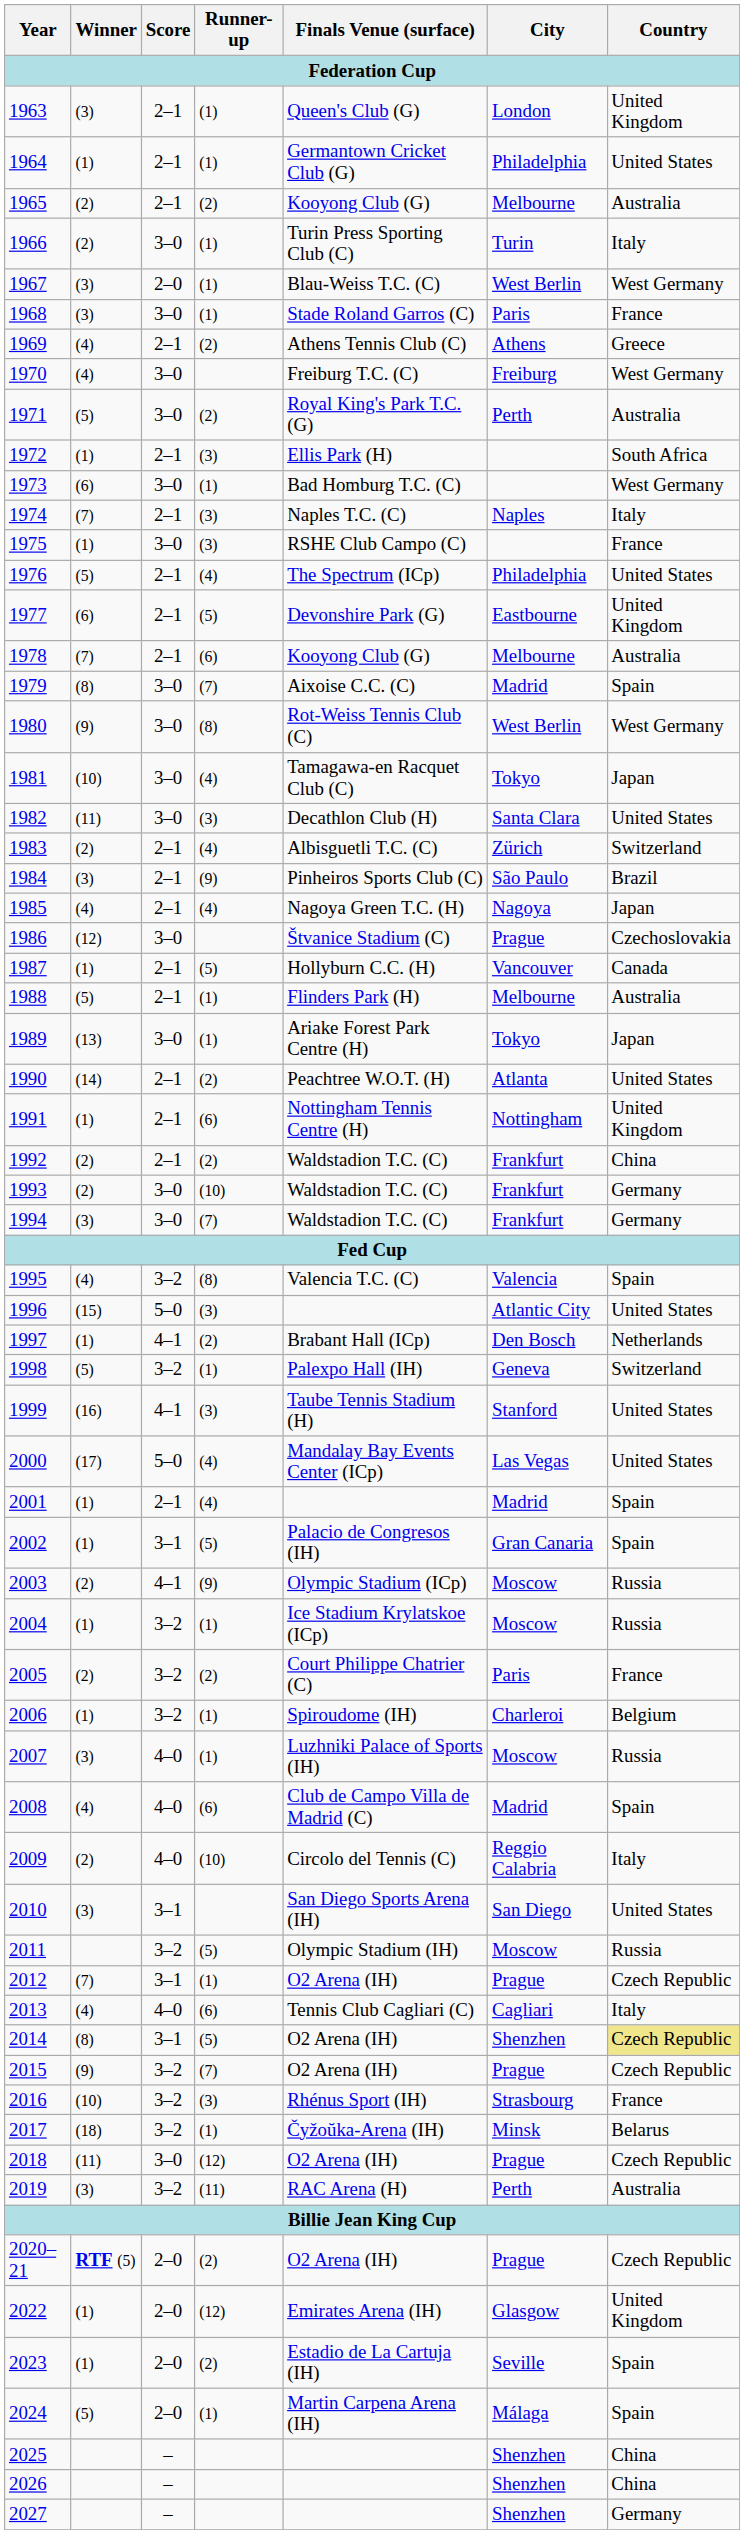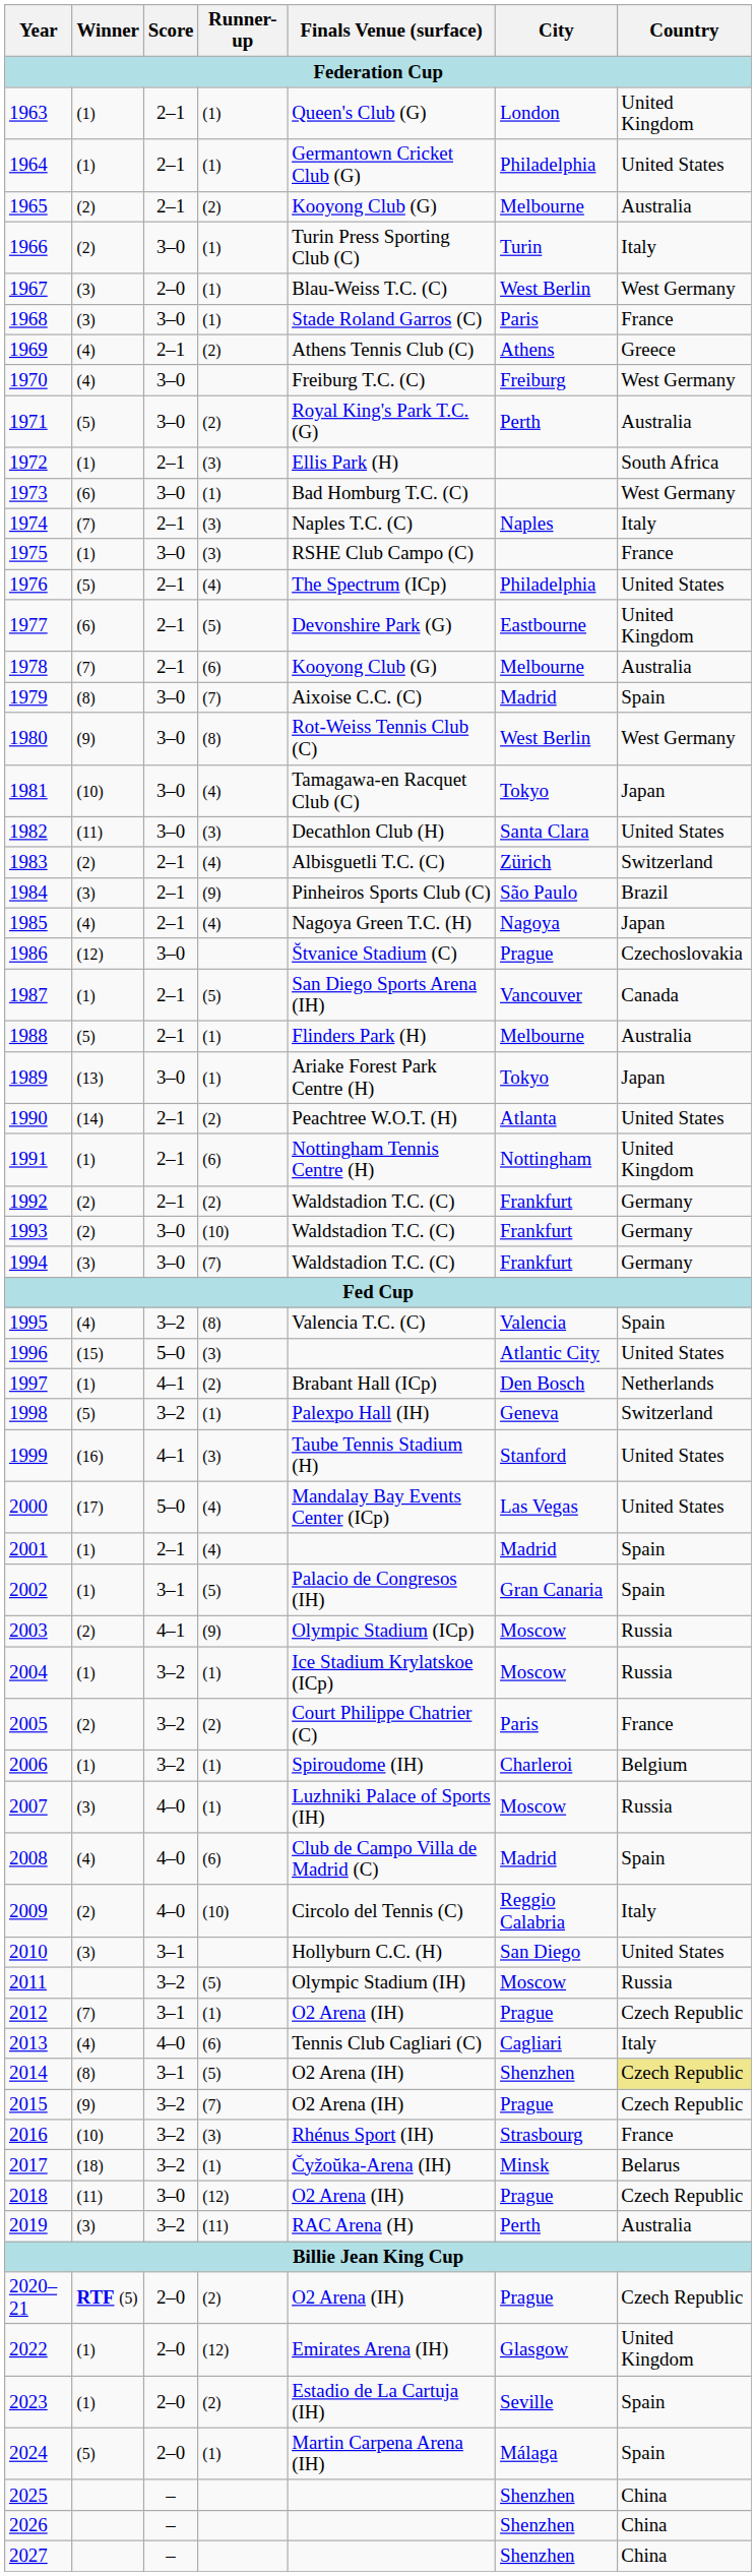1963 | Winner: (3) -> (1)
1987 | Finals Venue (surface): Hollyburn C.C. (H) -> San Diego Sports Arena (IH)
1992 | Country: China -> Germany
2010 | Finals Venue (surface): San Diego Sports Arena (IH) -> Hollyburn C.C. (H)
2027 | Country: Germany -> China
